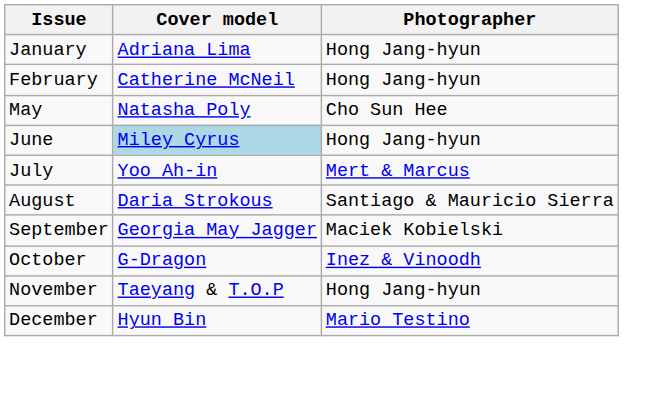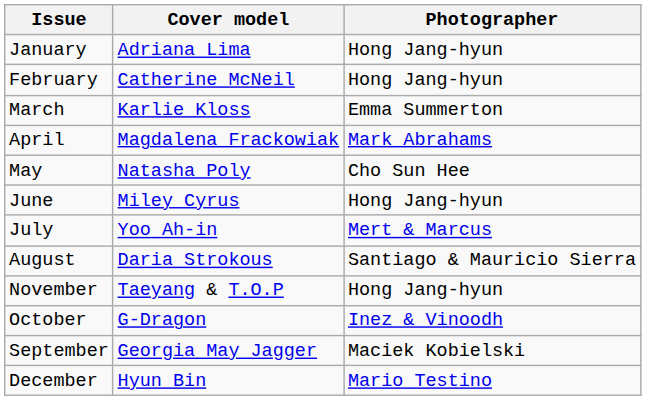+ row: March | Karlie Kloss | Emma Summerton
+ row: April | Magdalena Frackowiak | Mark Abrahams
June | Cover model: lightblue background -> no background
rows swapped: September <-> November
